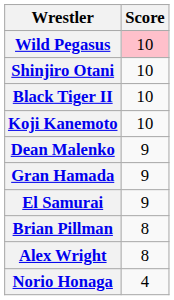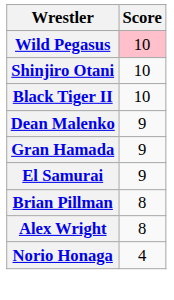- row: Koji Kanemoto | 10
